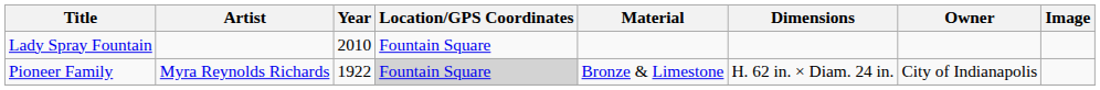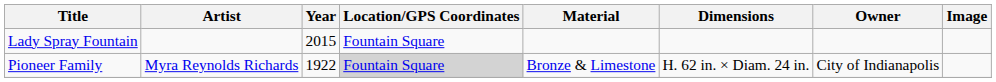Lady Spray Fountain | Year: 2010 -> 2015
